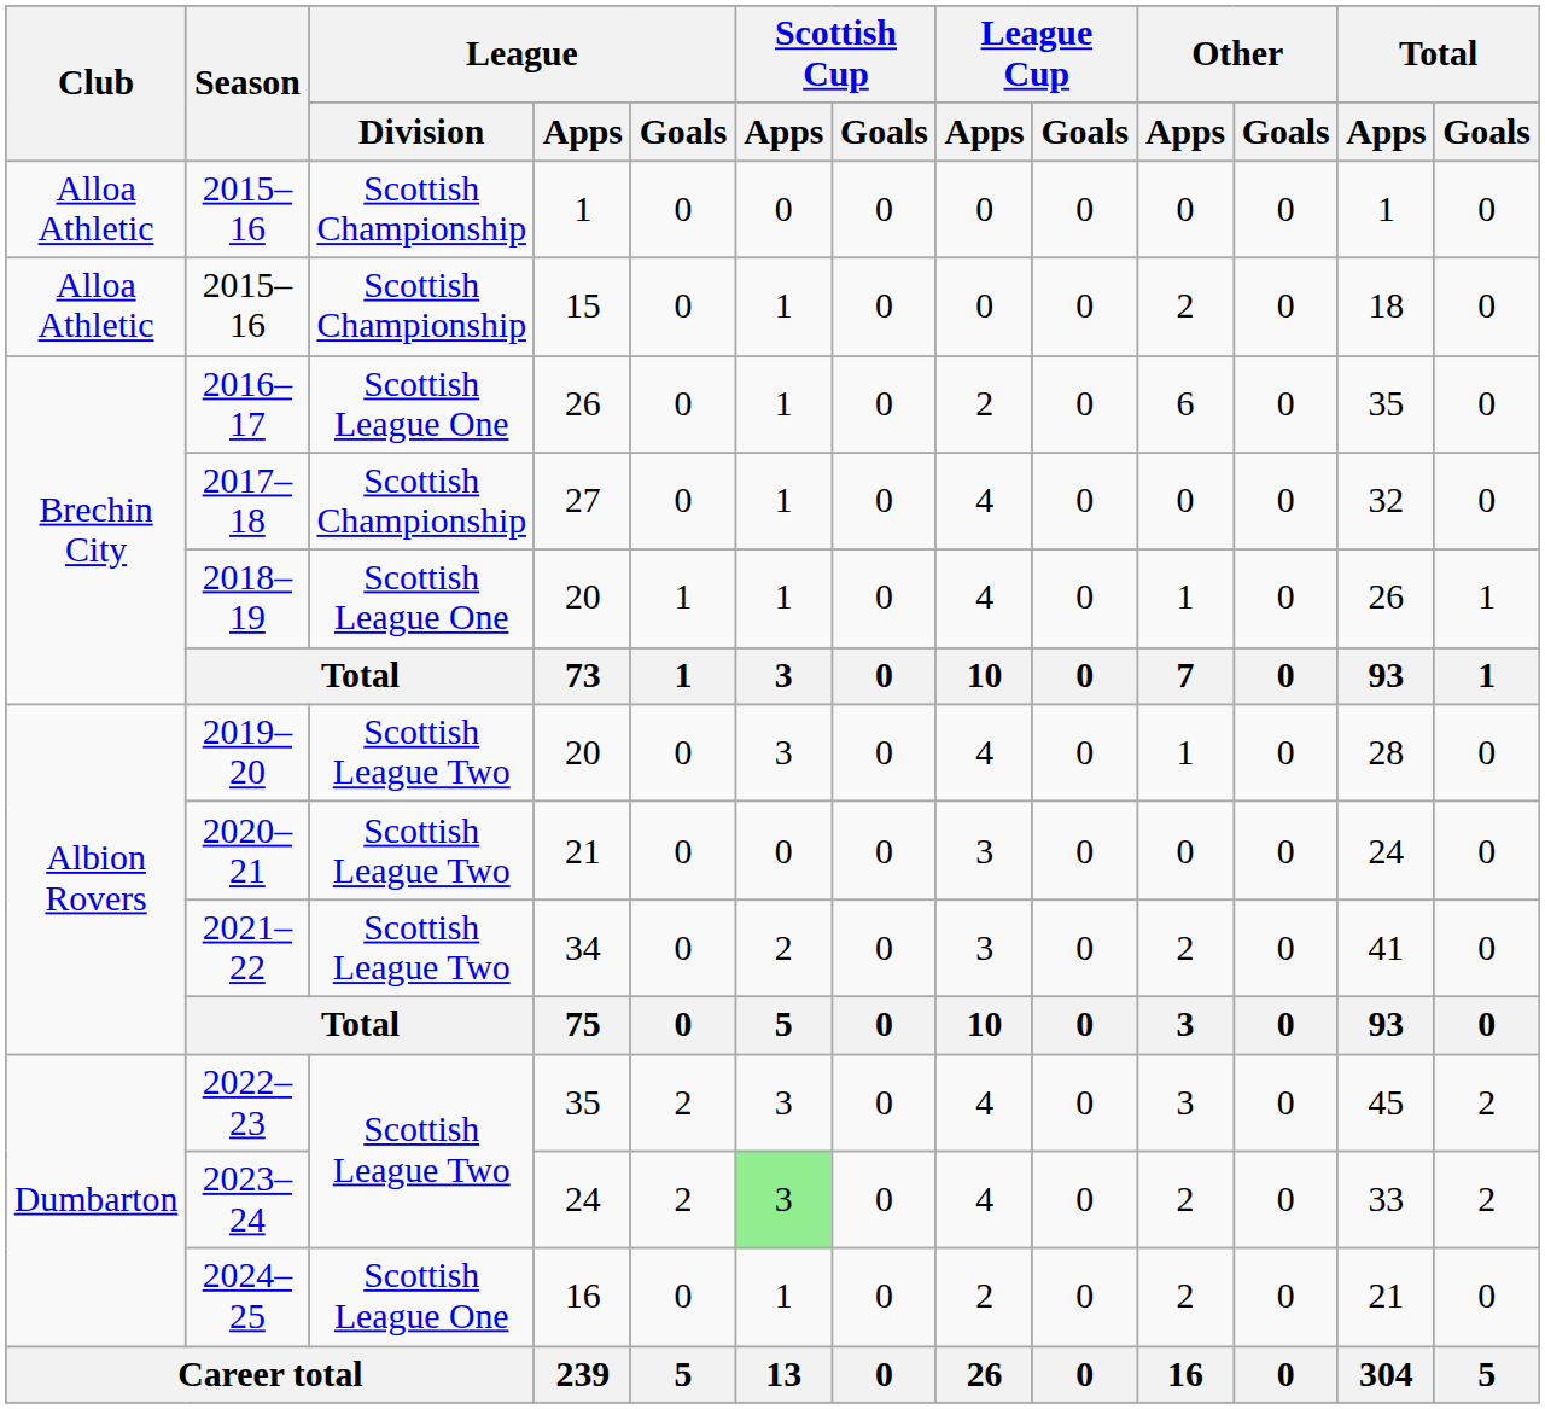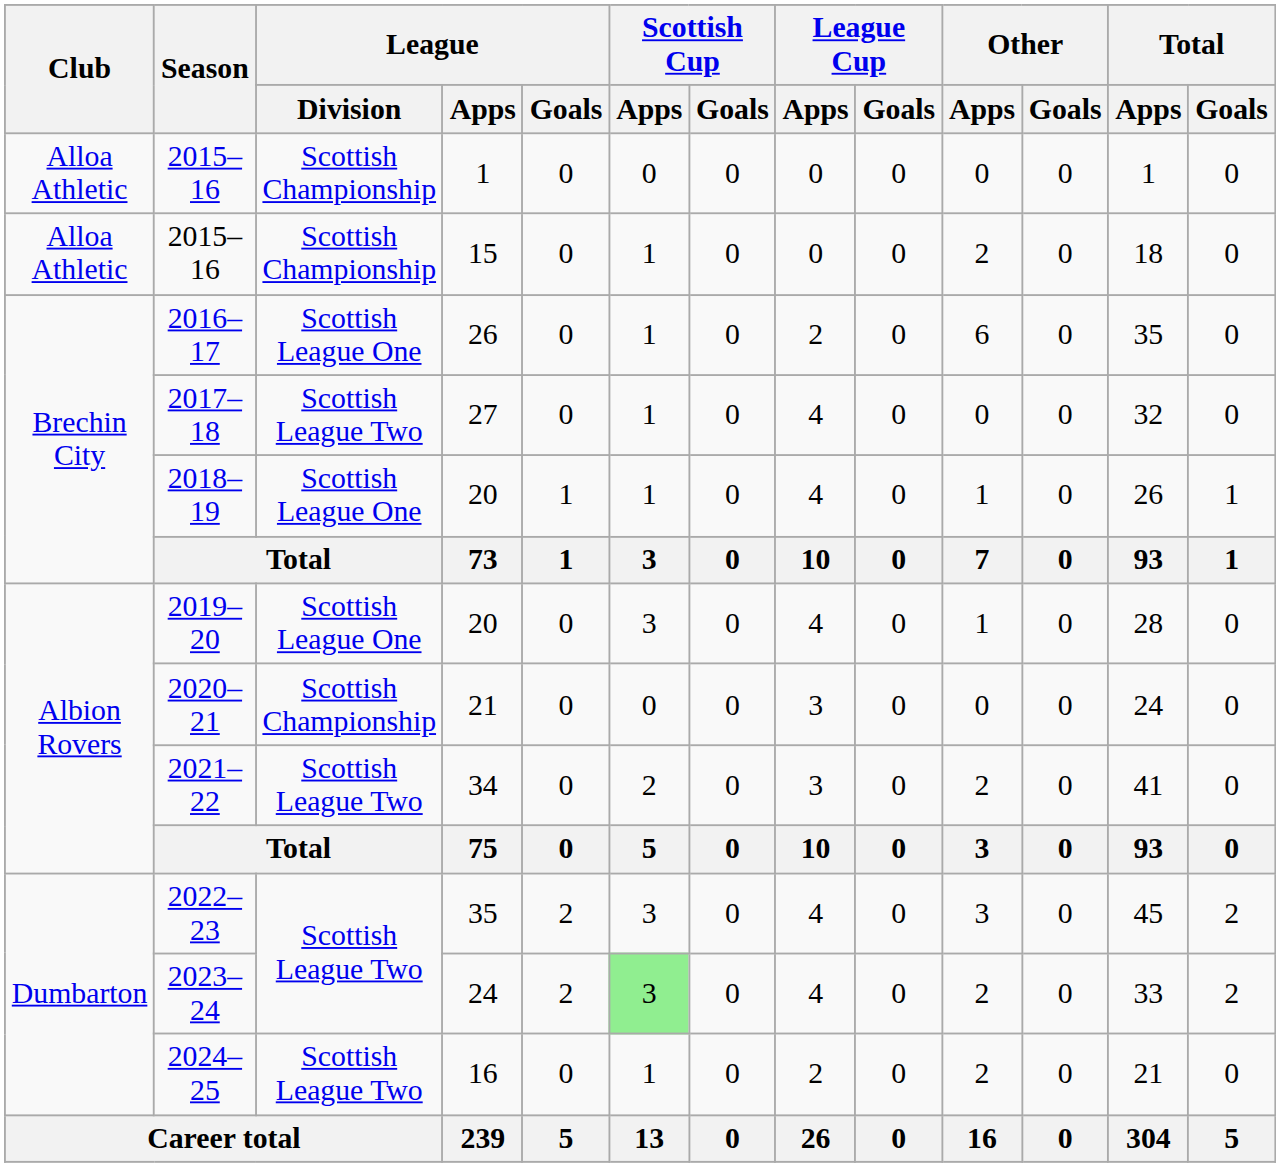2017–18 | League / Division: Scottish Championship -> Scottish League Two
2019–20 | League / Division: Scottish League Two -> Scottish League One
2020–21 | League / Division: Scottish League Two -> Scottish Championship
2024–25 | League / Division: Scottish League One -> Scottish League Two
